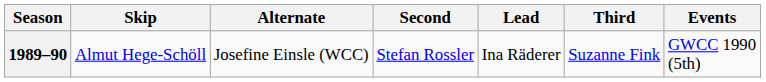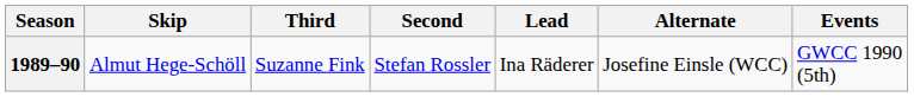columns swapped: Third <-> Alternate
